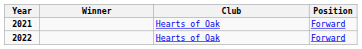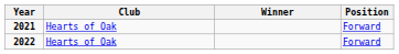columns swapped: Winner <-> Club
